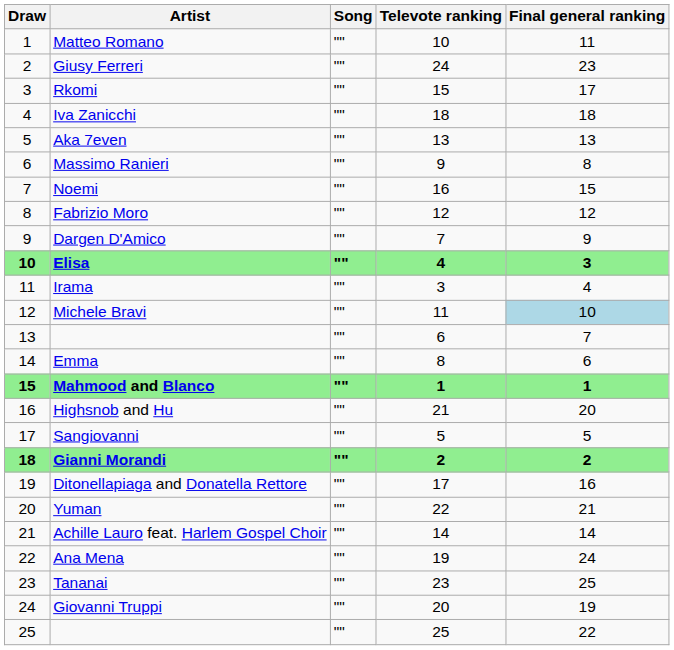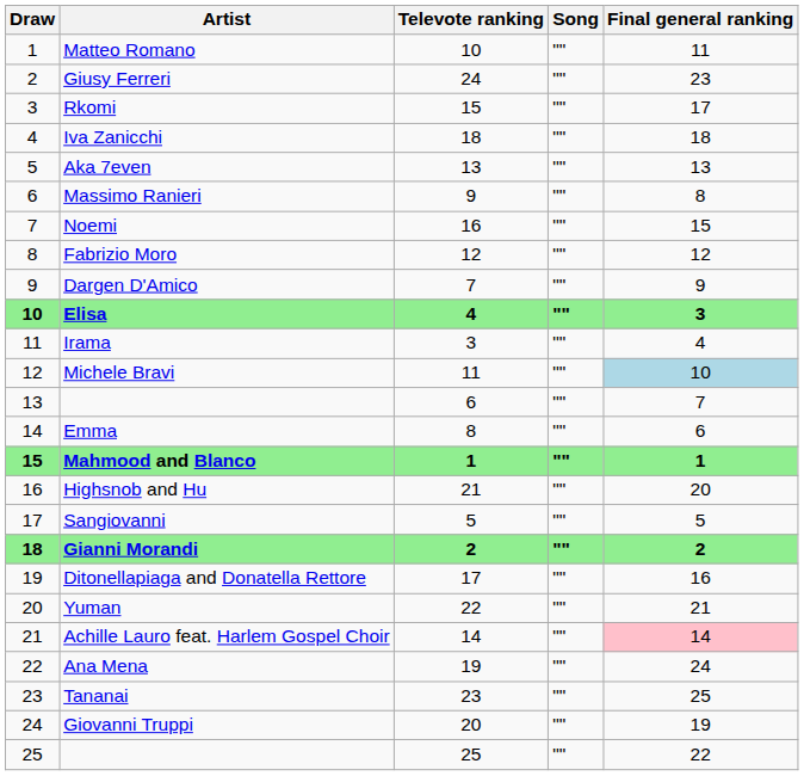columns swapped: Song <-> Televote ranking
Achille Lauro feat. Harlem Gospel Choir | Final general ranking: no background -> pink background
